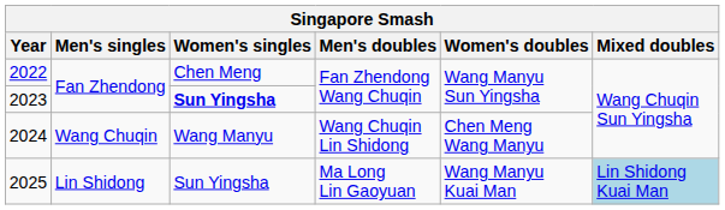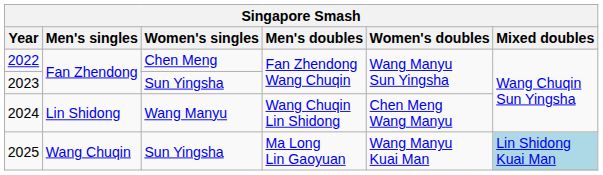2023 | Women's singles: bold -> normal
2024 | Men's singles: Wang Chuqin -> Lin Shidong
2025 | Men's singles: Lin Shidong -> Wang Chuqin
